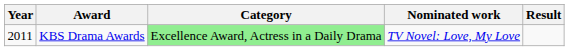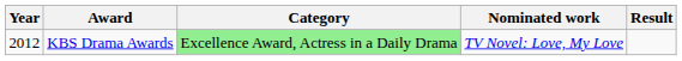KBS Drama Awards | Year: 2011 -> 2012
